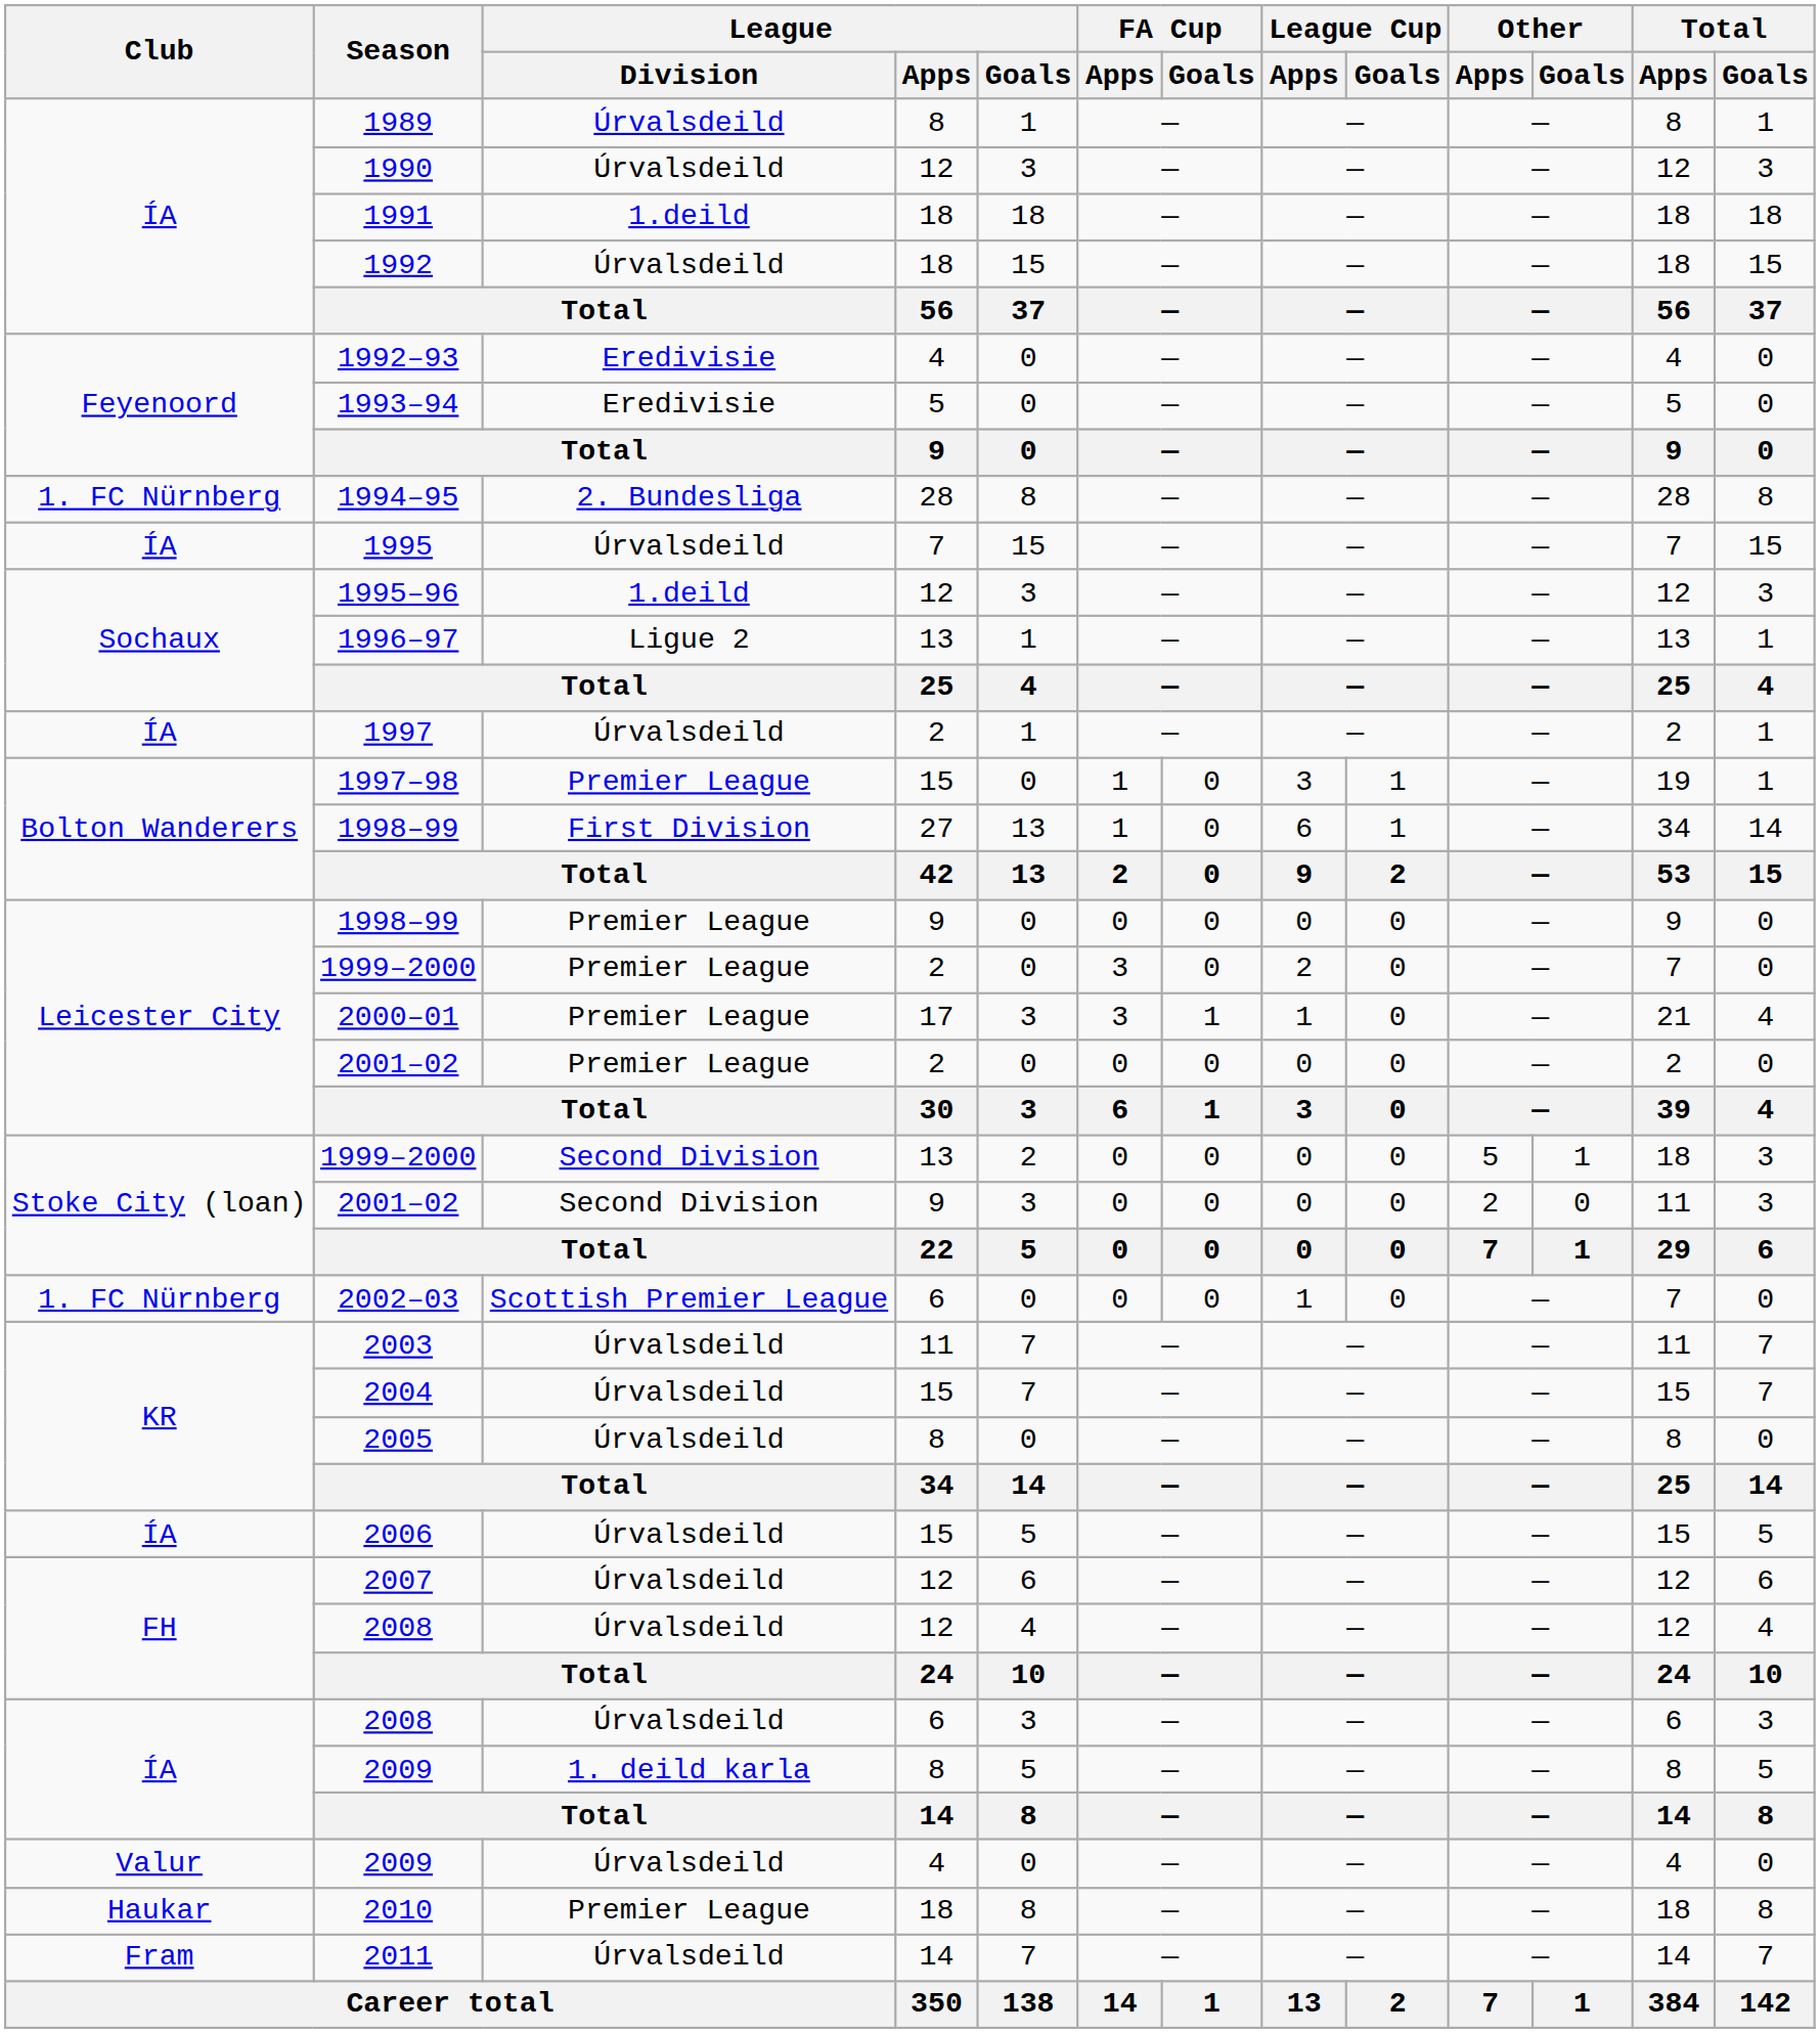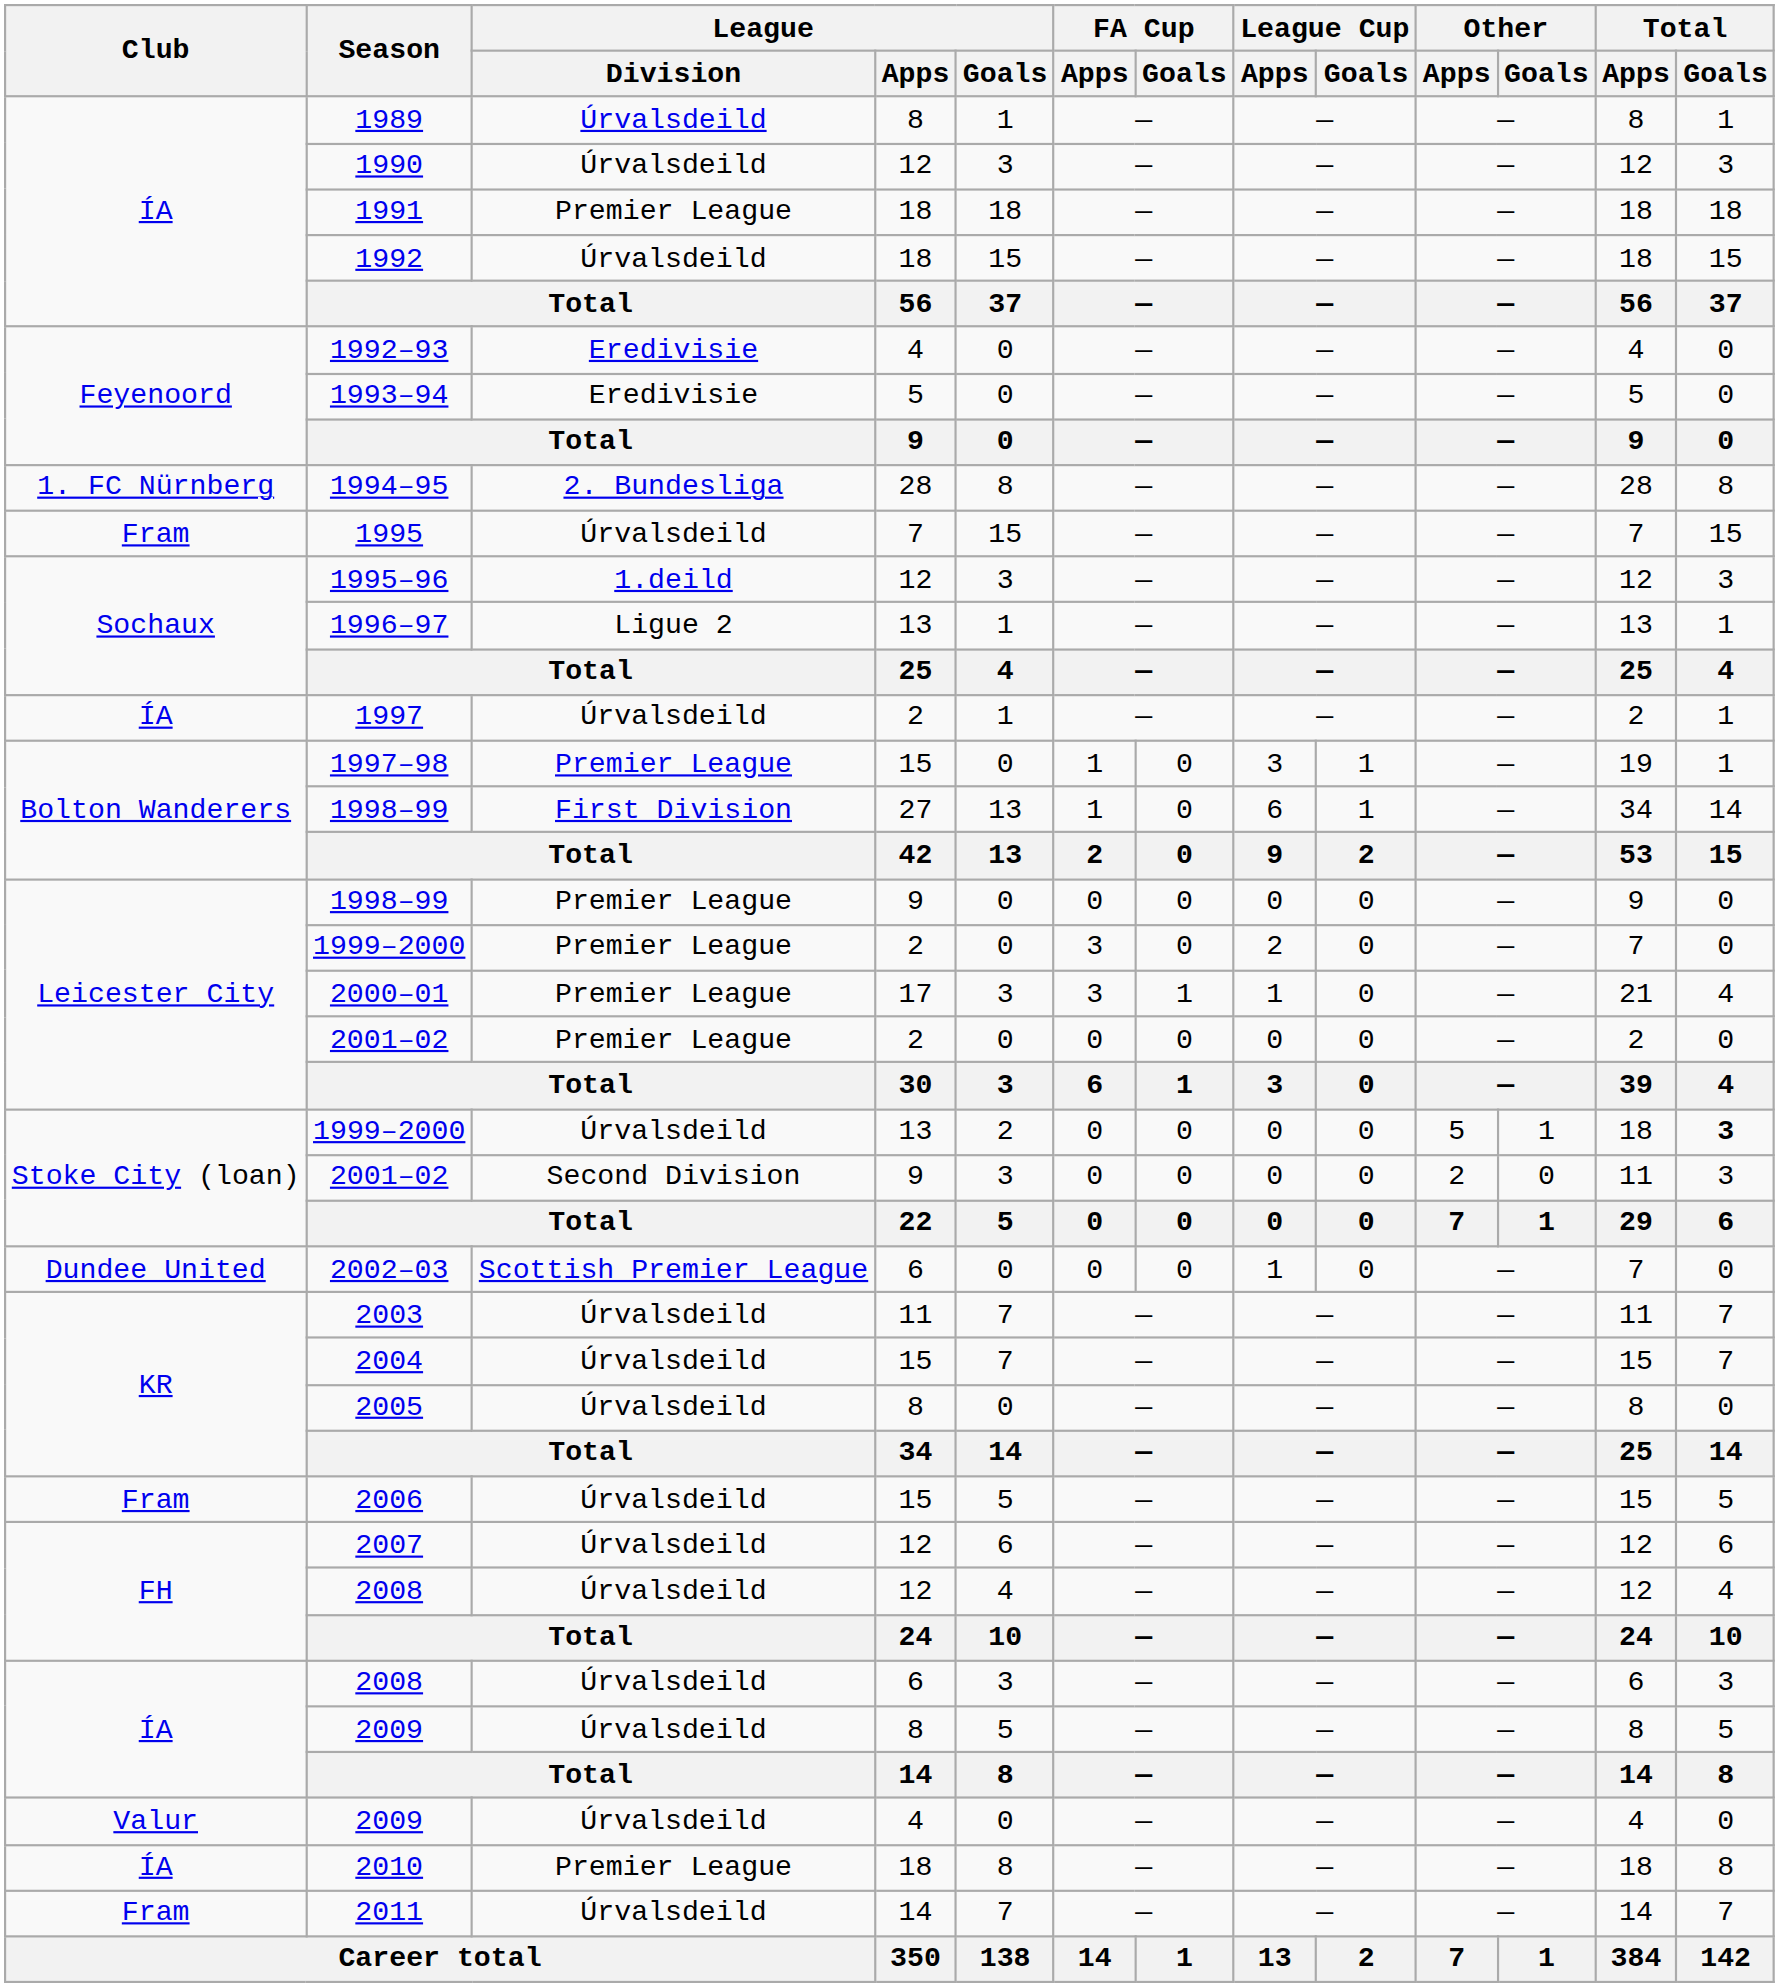1991 | League / Division: 1.deild -> Premier League
1995 | Club: ÍA -> Fram
1999–2000 / 13 | League / Division: Second Division -> Úrvalsdeild
1999–2000 / 13 | Total / Goals: normal -> bold
2002–03 | Club: 1. FC Nürnberg -> Dundee United
2006 | Club: ÍA -> Fram
2009 / 8 | League / Division: 1. deild karla -> Úrvalsdeild
2010 | Club: Haukar -> ÍA
